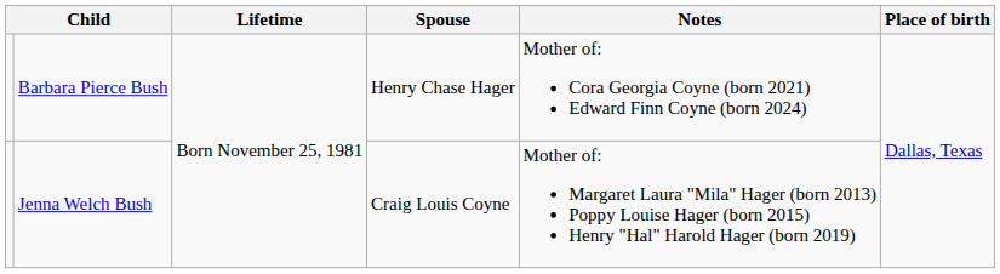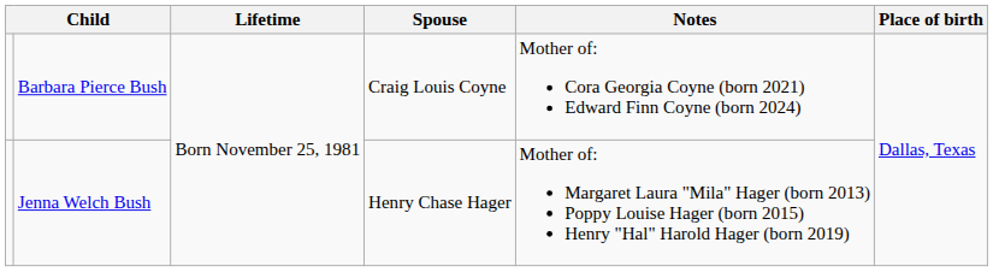Barbara Pierce Bush | Spouse: Henry Chase Hager -> Craig Louis Coyne
Jenna Welch Bush | Spouse: Craig Louis Coyne -> Henry Chase Hager
